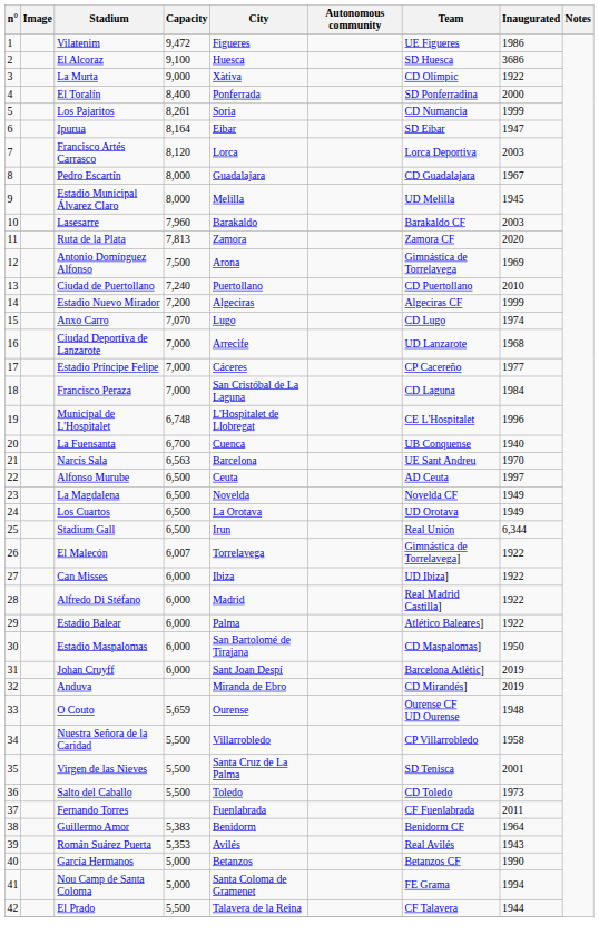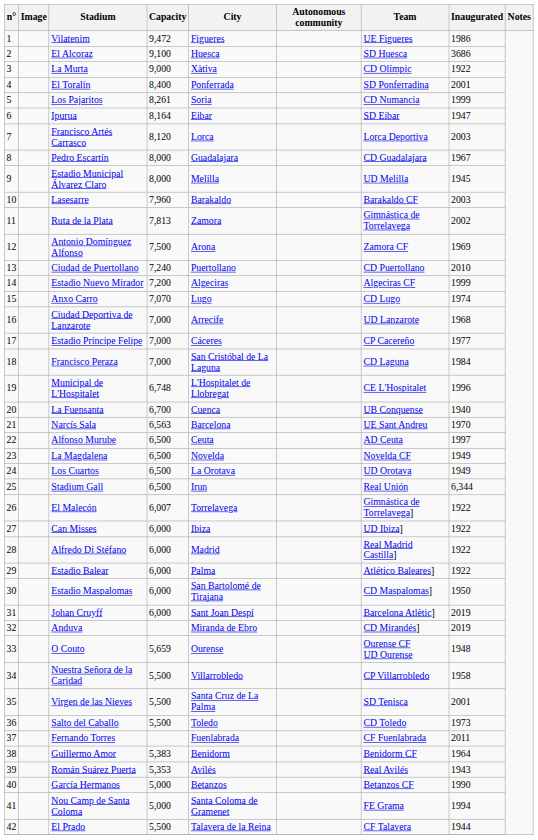El Toralín | Inaugurated: 2000 -> 2001
Ruta de la Plata | Team: Zamora CF -> Gimnástica de Torrelavega
Ruta de la Plata | Inaugurated: 2020 -> 2002
Antonio Domínguez Alfonso | Team: Gimnástica de Torrelavega -> Zamora CF
